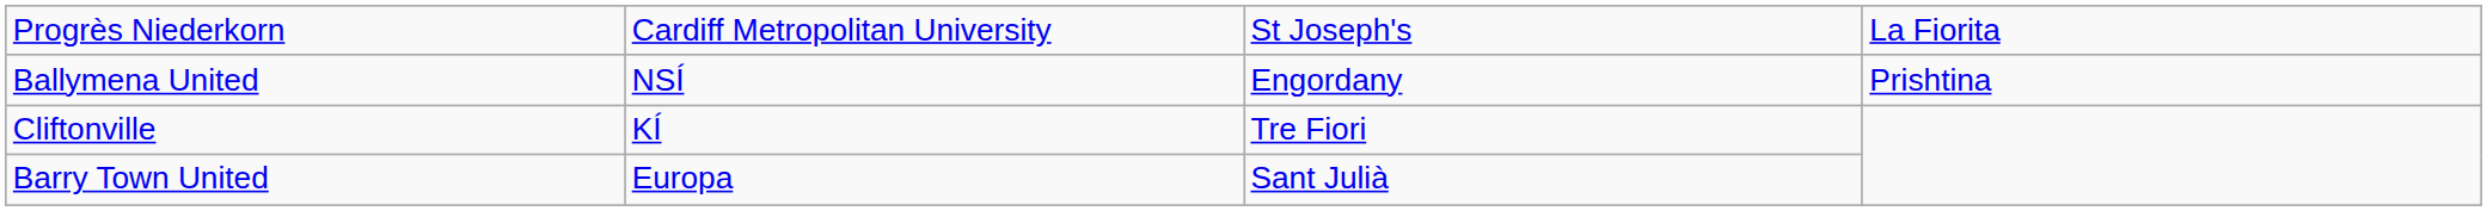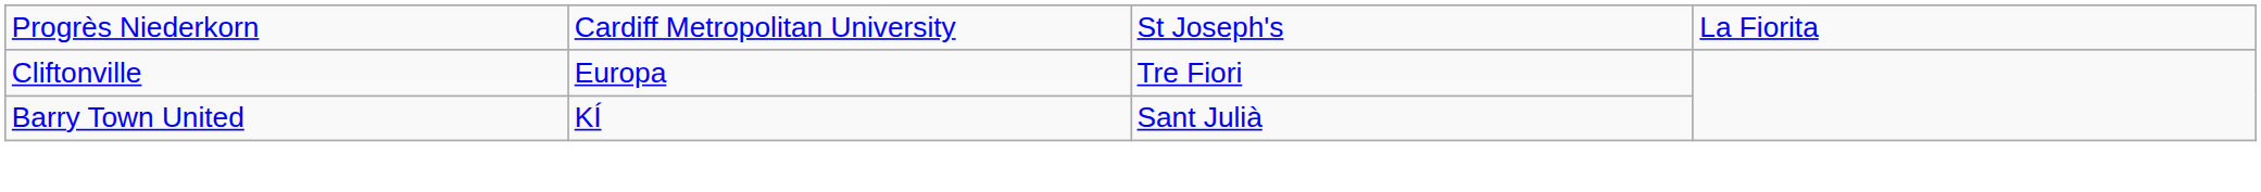- row: Ballymena United | NSÍ | Engordany | Prishtina
Cliftonville | column 2: KÍ -> Europa
Barry Town United | column 2: Europa -> KÍ
